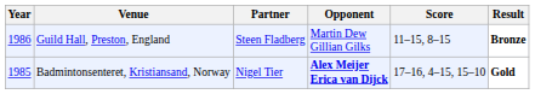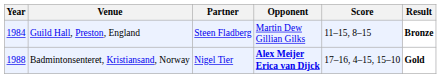Guild Hall, Preston, England | Year: 1986 -> 1984
Badmintonsenteret, Kristiansand, Norway | Year: 1985 -> 1988
